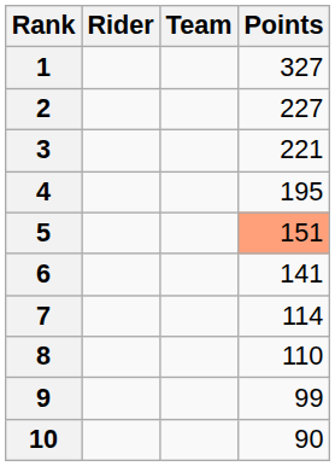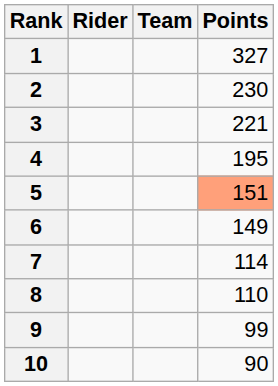2 | Points: 227 -> 230
6 | Points: 141 -> 149
